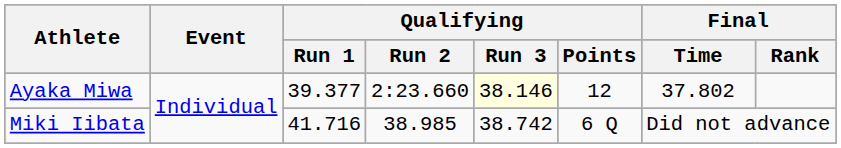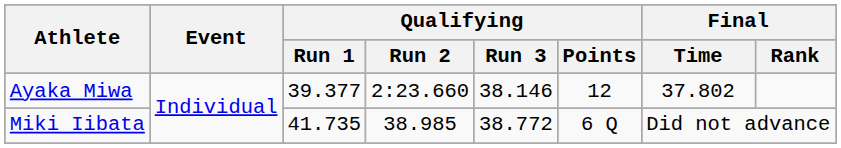Ayaka Miwa | Qualifying / Run 3: lightyellow background -> no background
Miki Iibata | Qualifying / Run 1: 41.716 -> 41.735
Miki Iibata | Qualifying / Run 3: 38.742 -> 38.772
